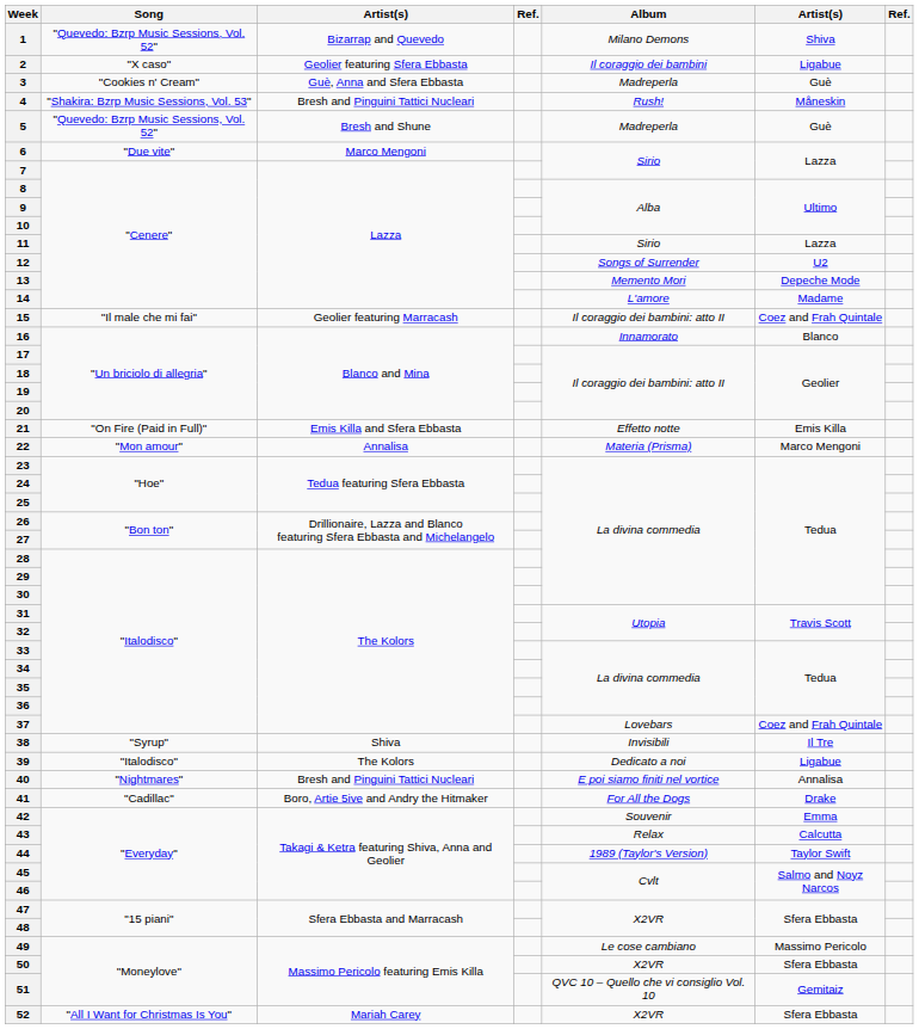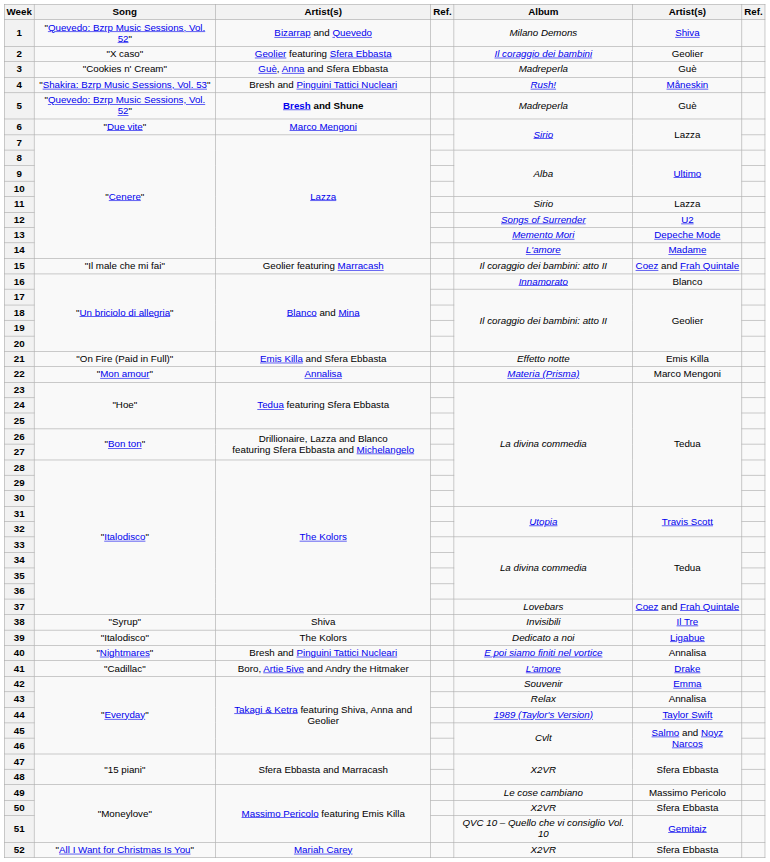2 | column 6: Ligabue -> Geolier
5 | column 3: normal -> bold
41 | Album: For All the Dogs -> L'amore
43 | column 6: Calcutta -> Annalisa
